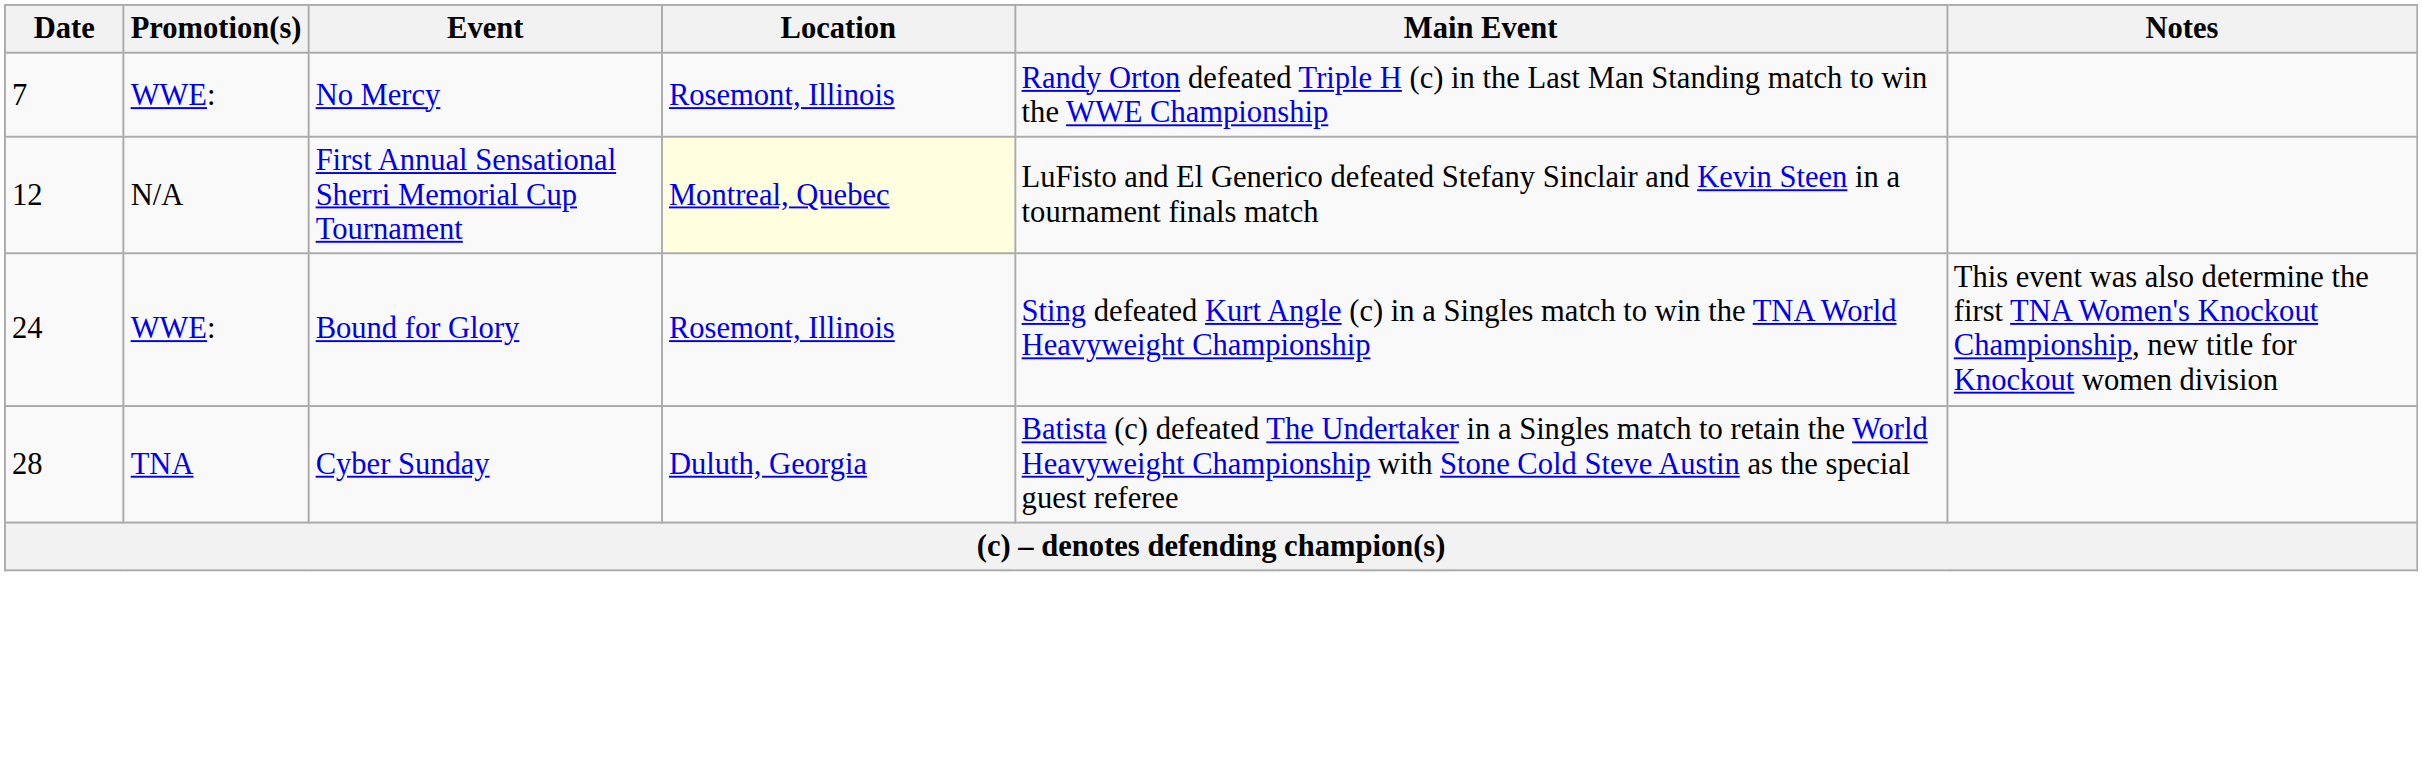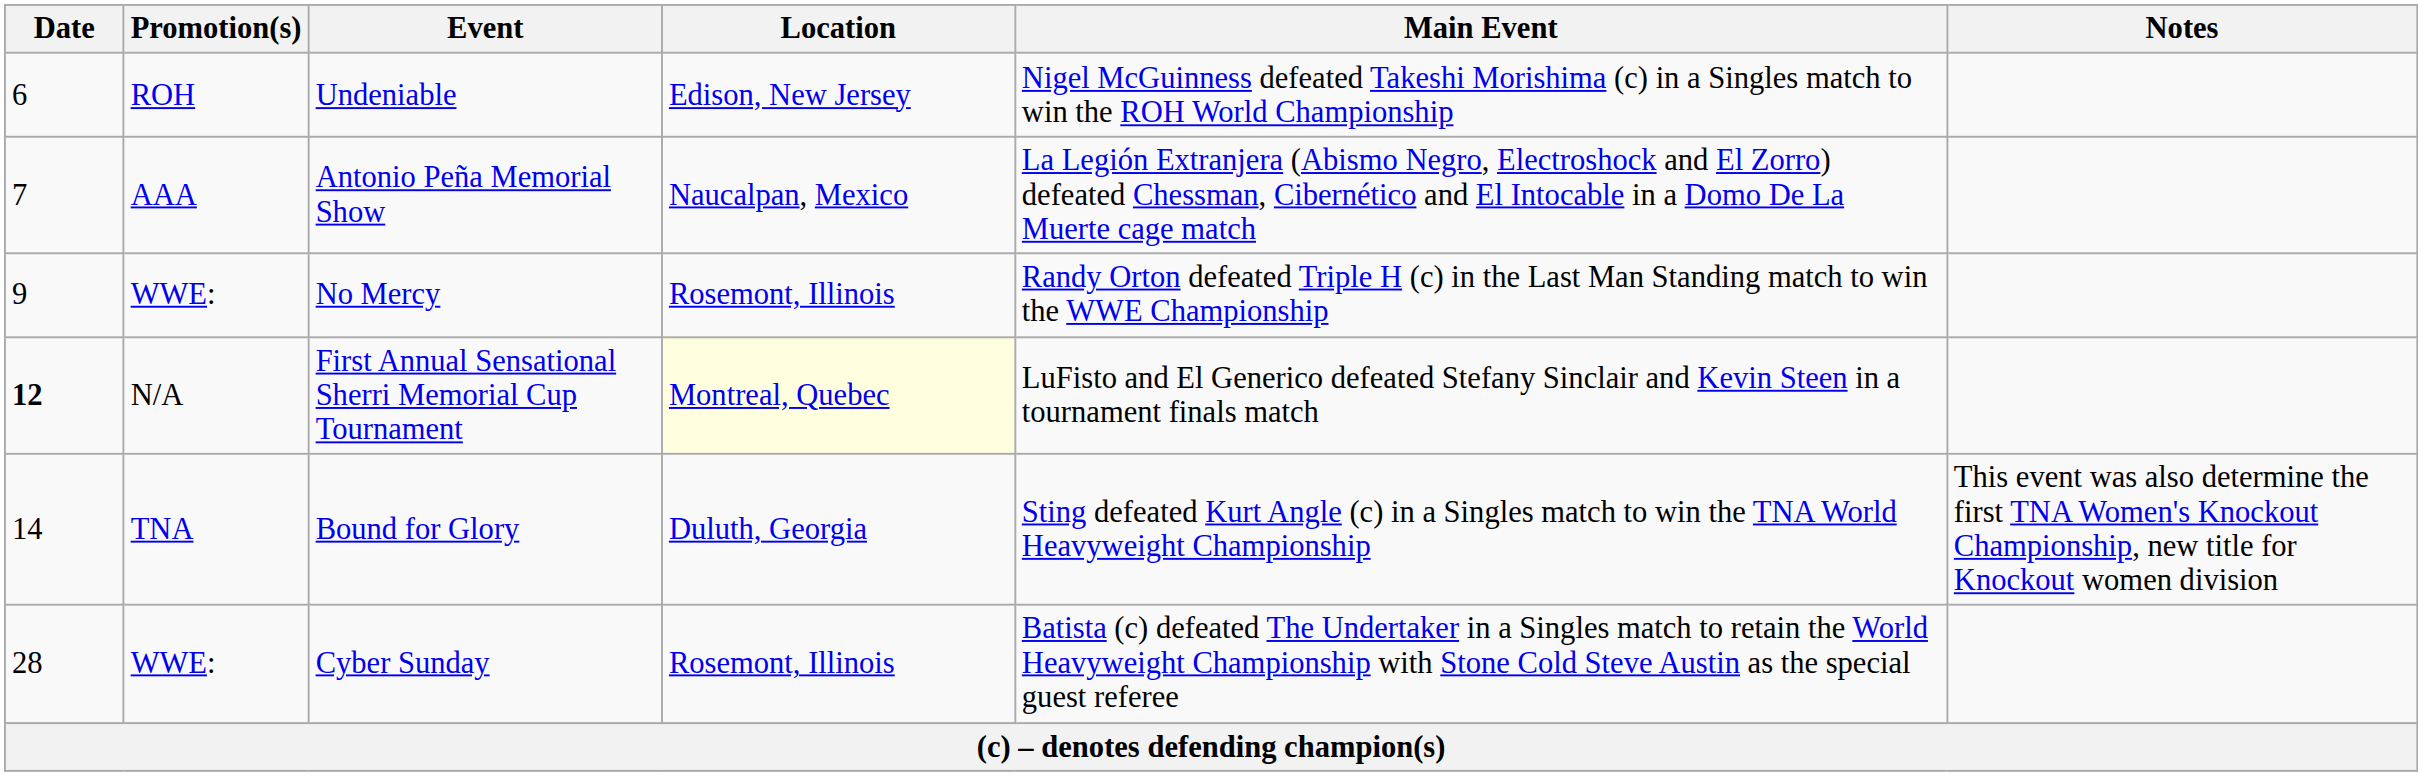+ row: 6 | ROH | Undeniable | Edison, New Jersey | Nigel McGuinness defeated Takeshi Morishima (c) in a Singles match to win the ROH World Championship
+ row: 7 | AAA | Antonio Peña Memorial Show | Naucalpan, Mexico | La Legión Extranjera (Abismo Negro, Electroshock and El Zorro) defeated Chessman, Cibernético and El Intocable in a Domo De La Muerte cage match
No Mercy | Date: 7 -> 9
First Annual Sensational Sherri Memorial Cup Tournament | Date: normal -> bold
Bound for Glory | Date: 24 -> 14
Bound for Glory | Promotion(s): WWE: -> TNA
Bound for Glory | Location: Rosemont, Illinois -> Duluth, Georgia
Cyber Sunday | Promotion(s): TNA -> WWE:
Cyber Sunday | Location: Duluth, Georgia -> Rosemont, Illinois
